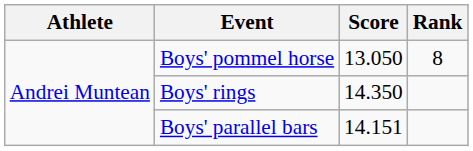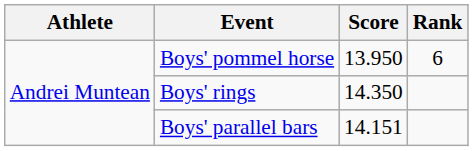Boys' pommel horse | Score: 13.050 -> 13.950
Boys' pommel horse | Rank: 8 -> 6
